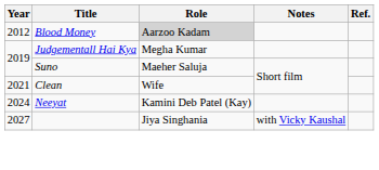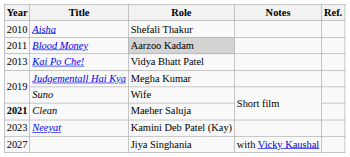+ row: 2010 | Aisha | Shefali Thakur
Blood Money | Year: 2012 -> 2011
+ row: 2013 | Kai Po Che! | Vidya Bhatt Patel
Suno | Role: Maeher Saluja -> Wife
Clean | Year: normal -> bold
Clean | Role: Wife -> Maeher Saluja
Neeyat | Year: 2024 -> 2023
